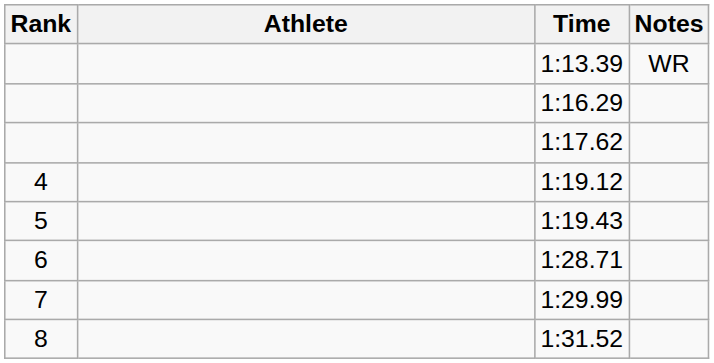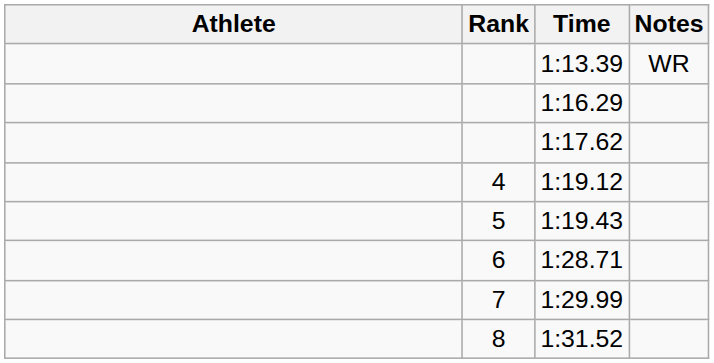columns swapped: Rank <-> Athlete
